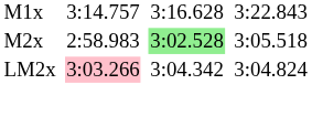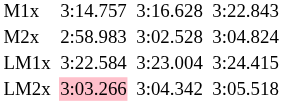M2x | column 5: lightgreen background -> no background
M2x | column 7: 3:05.518 -> 3:04.824
+ row: LM1x | 3:22.584 | 3:23.004 | 3:24.415
LM2x | column 7: 3:04.824 -> 3:05.518
